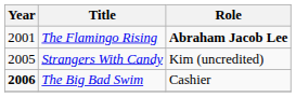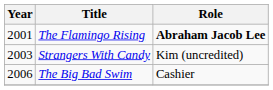Strangers With Candy | Year: 2005 -> 2003
The Big Bad Swim | Year: bold -> normal
